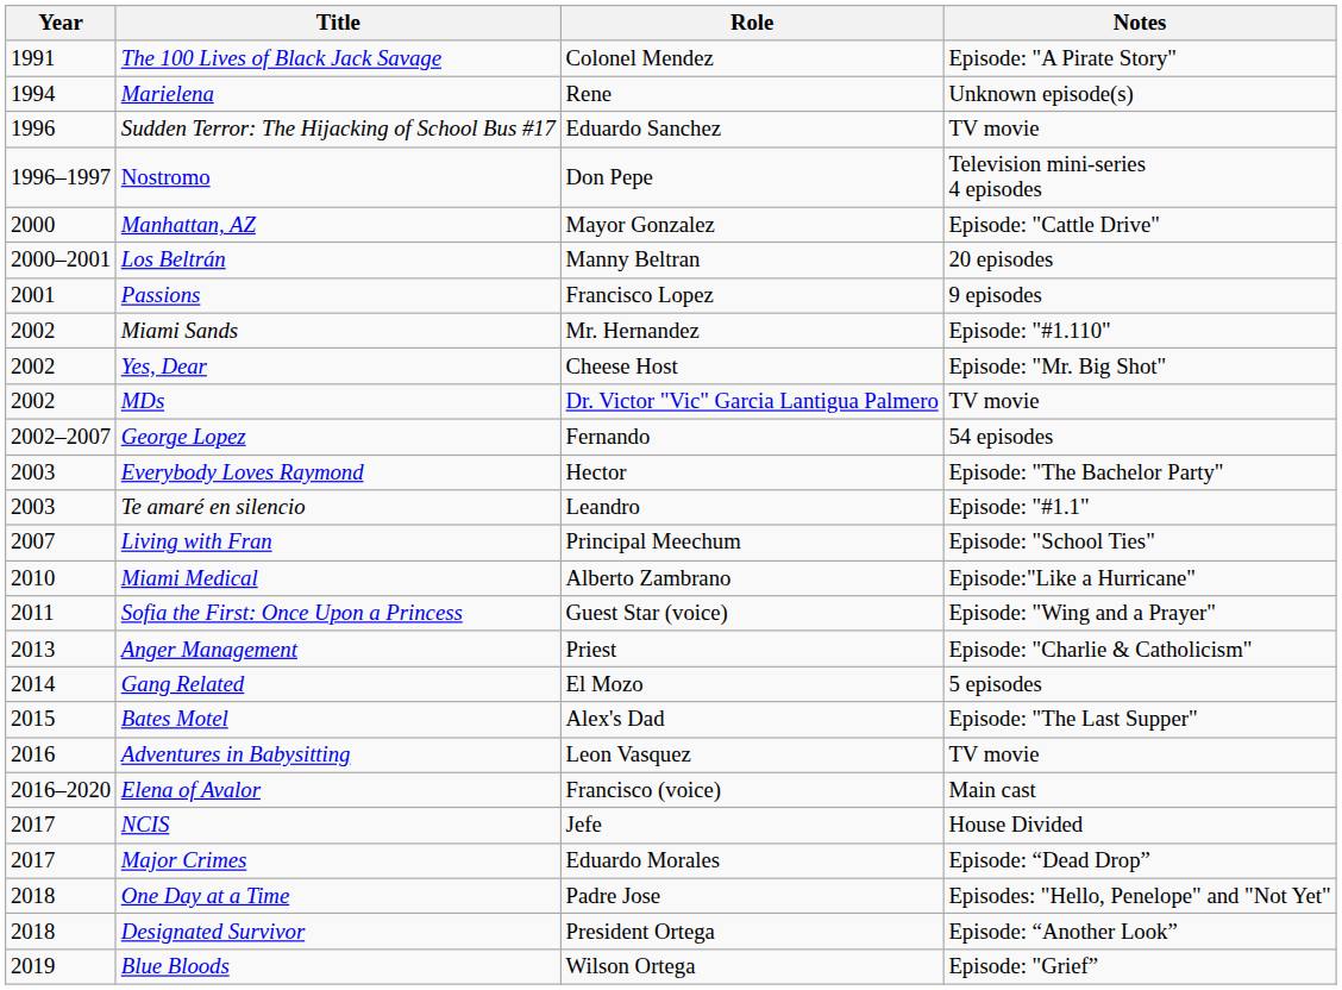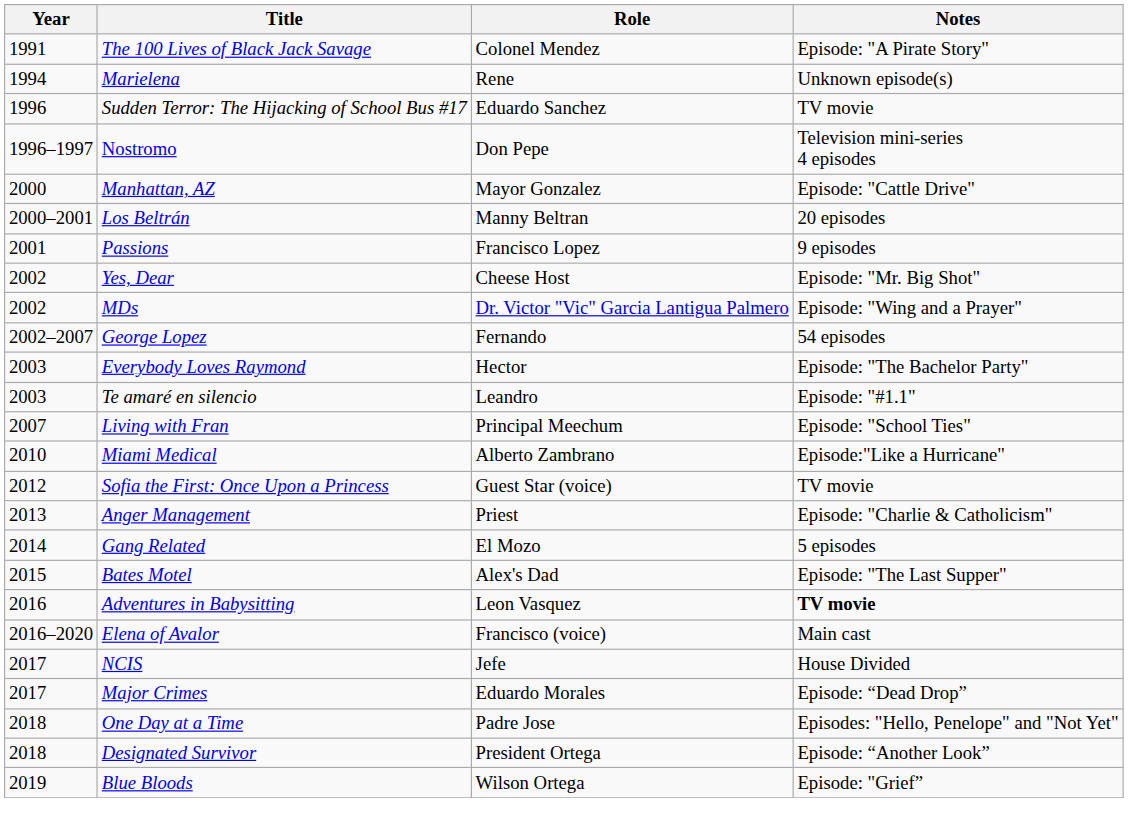- row: 2002 | Miami Sands | Mr. Hernandez | Episode: "#1.110"
MDs | Notes: TV movie -> Episode: "Wing and a Prayer"
Sofia the First: Once Upon a Princess | Year: 2011 -> 2012
Sofia the First: Once Upon a Princess | Notes: Episode: "Wing and a Prayer" -> TV movie
Adventures in Babysitting | Notes: normal -> bold
